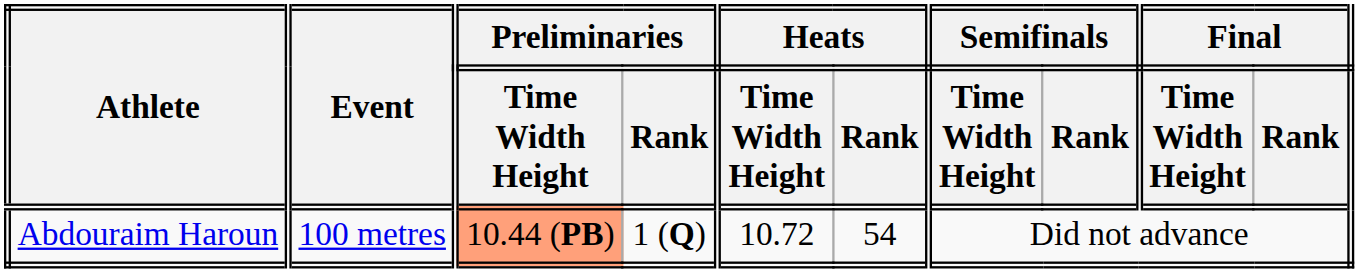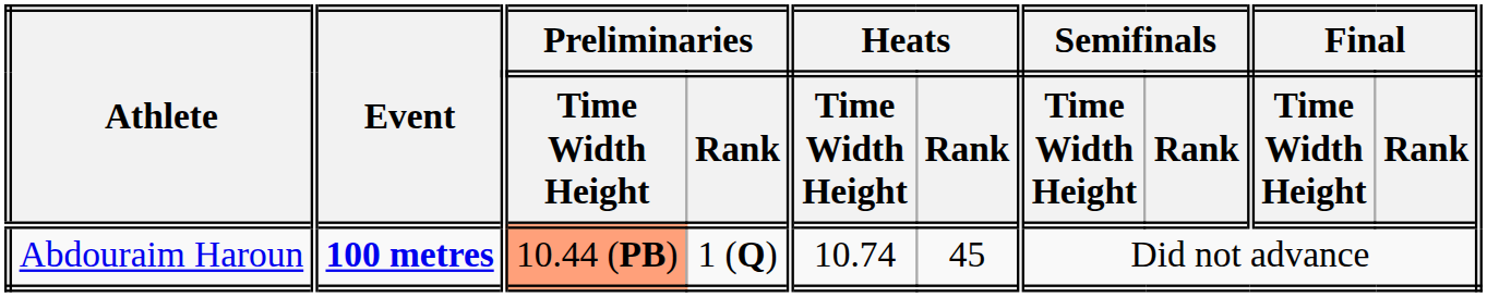Abdouraim Haroun | Event: normal -> bold
Abdouraim Haroun | Heats / Time Width Height: 10.72 -> 10.74
Abdouraim Haroun | Heats / Rank: 54 -> 45
